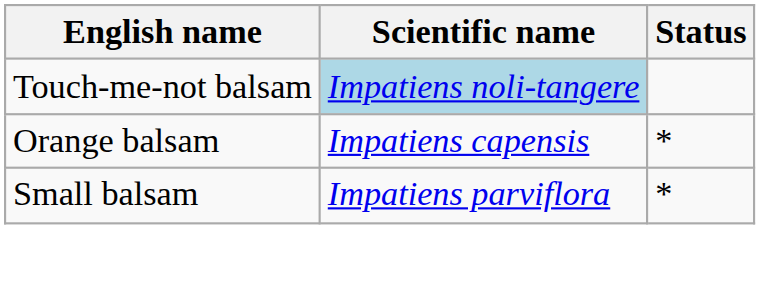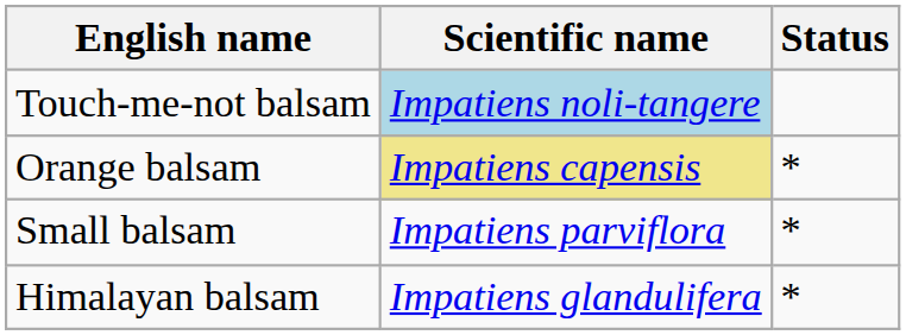Orange balsam | Scientific name: no background -> khaki background
+ row: Himalayan balsam | Impatiens glandulifera | *
